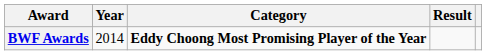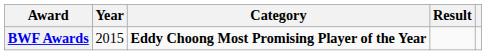BWF Awards | Year: 2014 -> 2015
